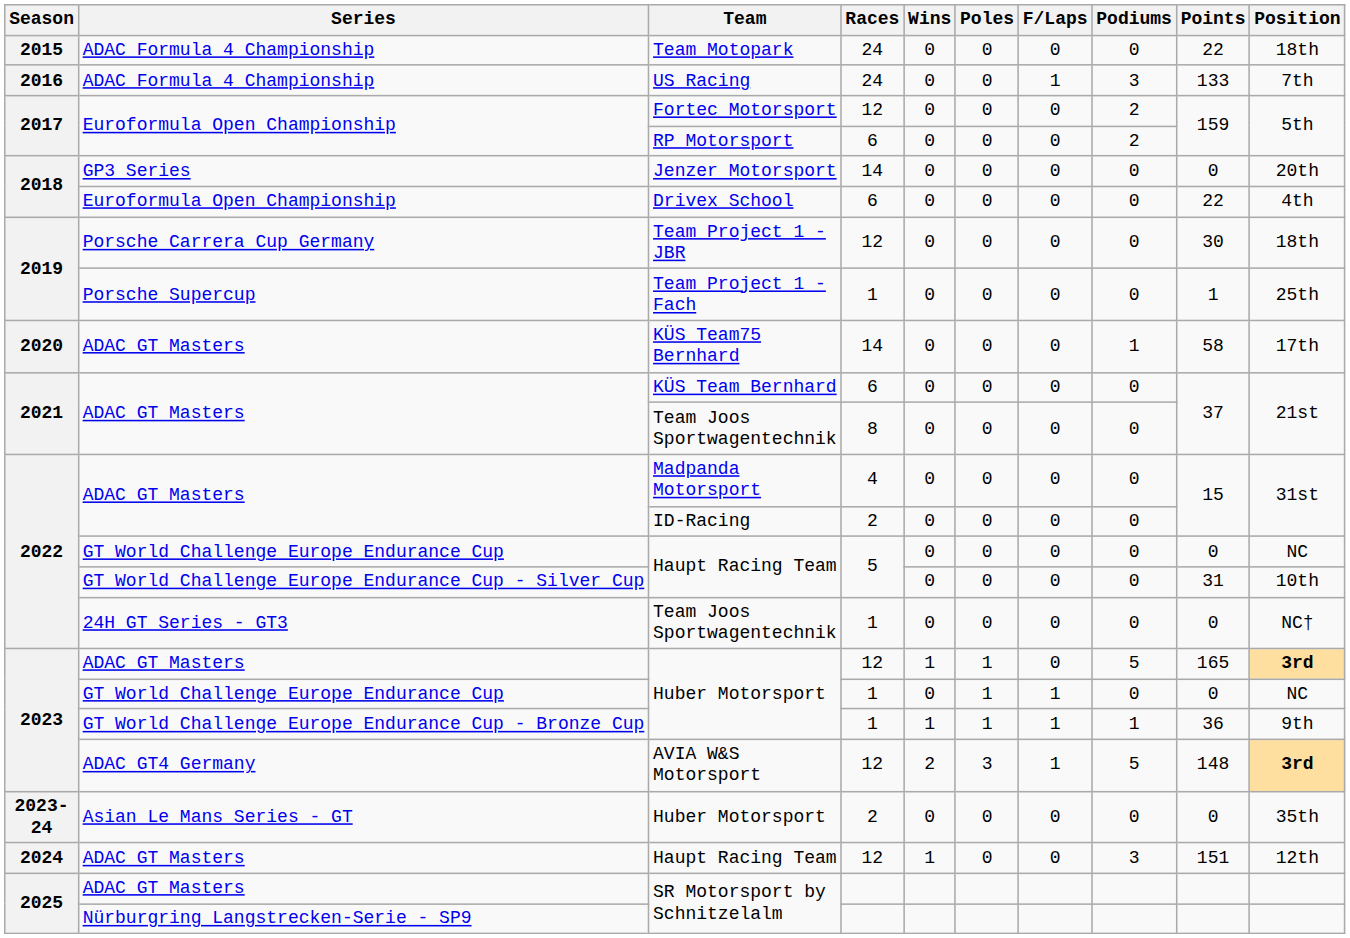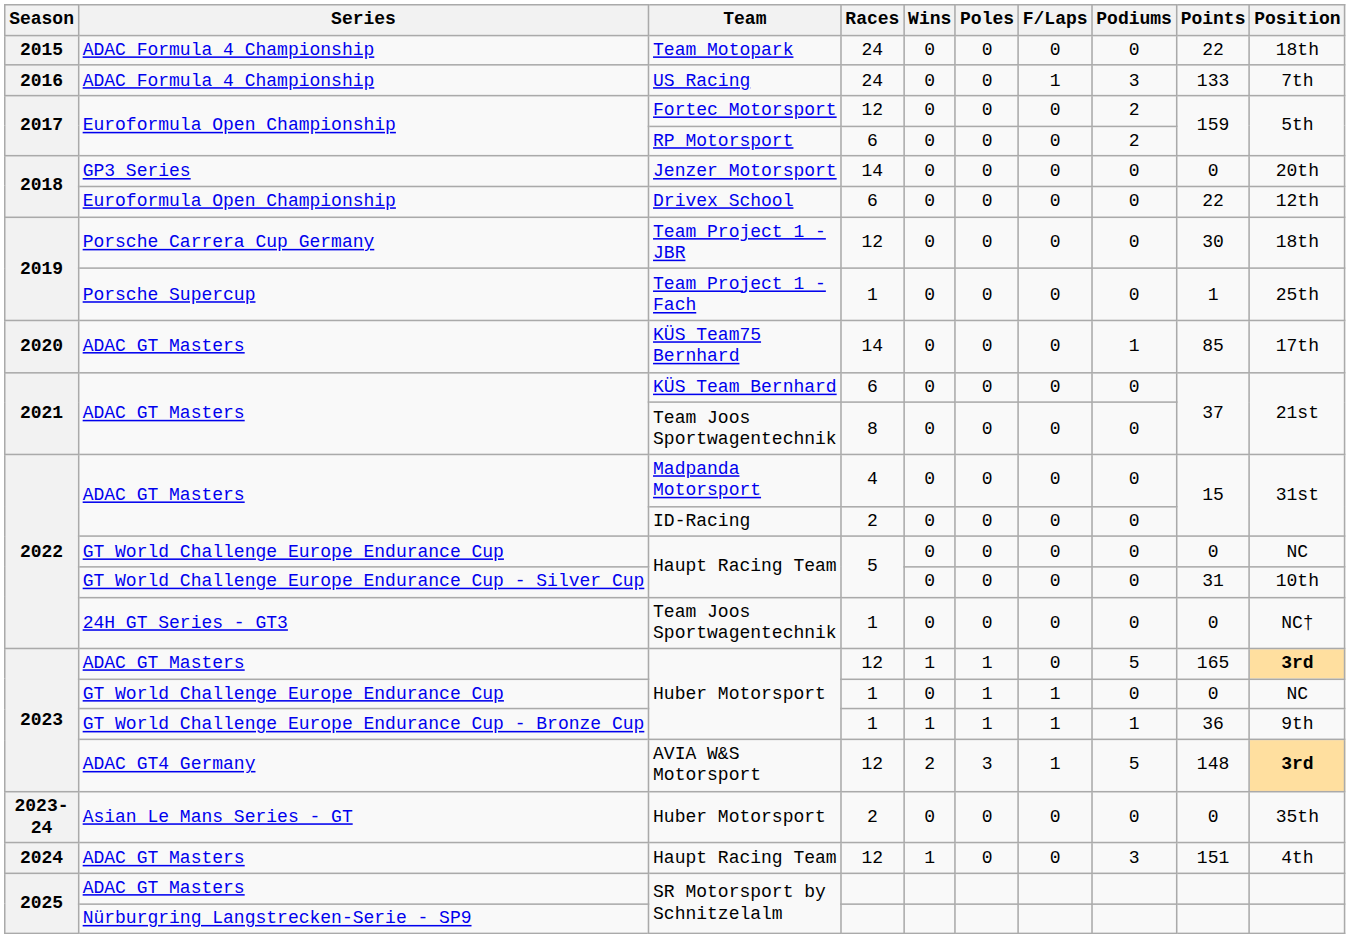Drivex School | Position: 4th -> 12th
KÜS Team75 Bernhard | Points: 58 -> 85
ADAC GT Masters / Haupt Racing Team | Position: 12th -> 4th
